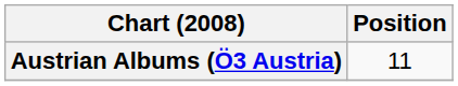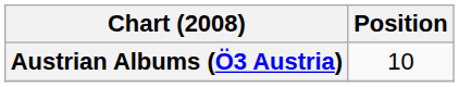Austrian Albums (Ö3 Austria) | Position: 11 -> 10
